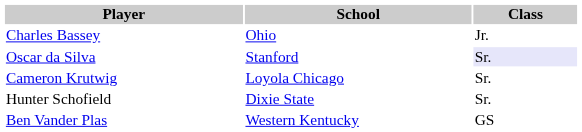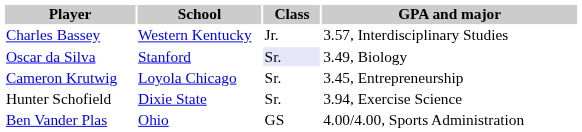+ column: GPA and major | 3.57, Interdisciplinary Studies | 3.49, Biology | 3.45, Entrepreneurship | 3.94, Exercise Science | 4.00/4.00, Sports Administration
Charles Bassey | School: Ohio -> Western Kentucky
Ben Vander Plas | School: Western Kentucky -> Ohio
